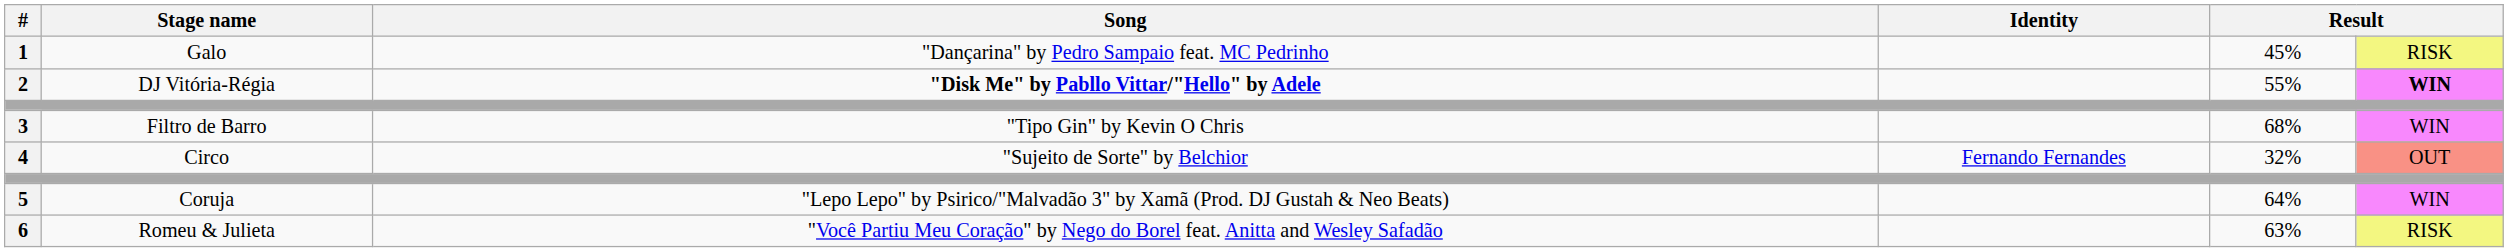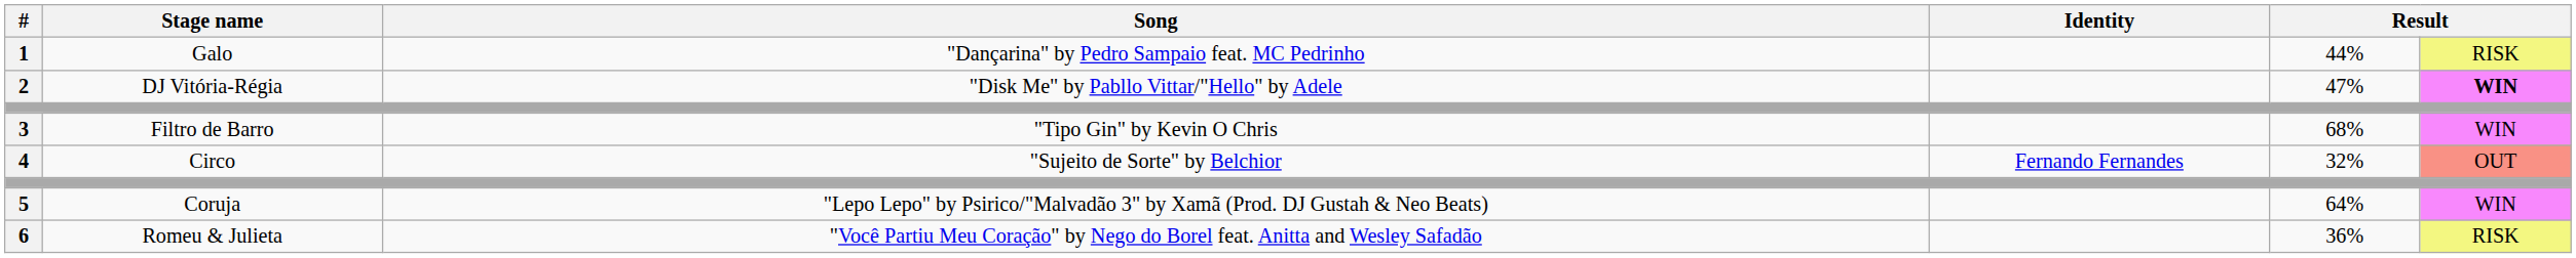1 | column 5: 45% -> 44%
2 | Song: bold -> normal
2 | column 5: 55% -> 47%
6 | column 5: 63% -> 36%
